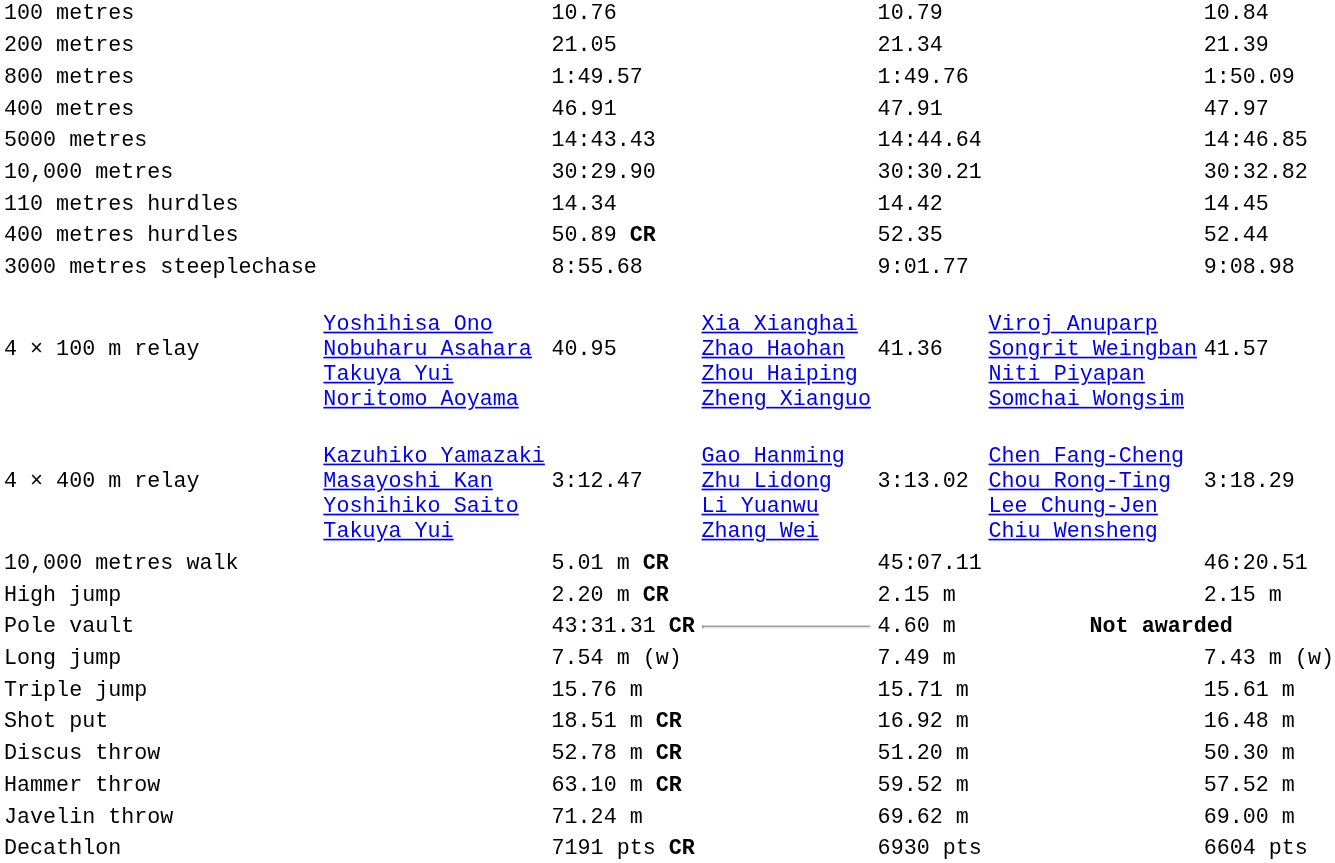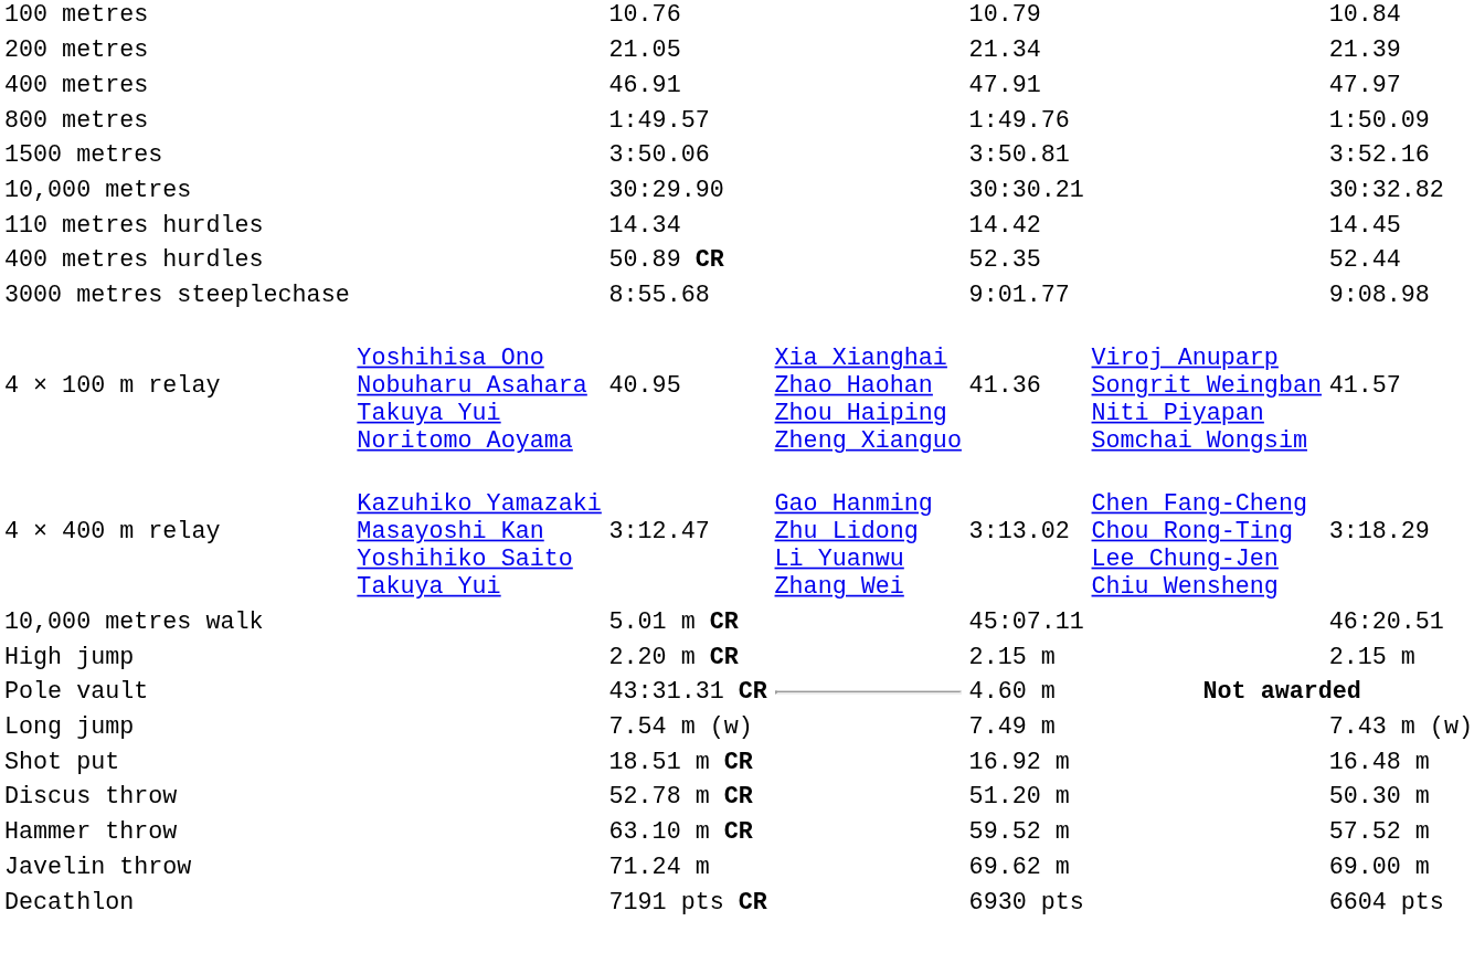rows swapped: 400 metres <-> 800 metres
+ row: 1500 metres | 3:50.06 | 3:50.81 | 3:52.16
- row: 5000 metres | 14:43.43 | 14:44.64 | 14:46.85
- row: Triple jump | 15.76 m | 15.71 m | 15.61 m
